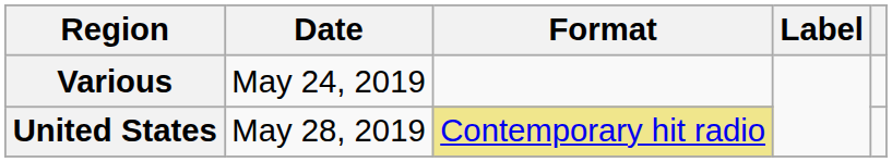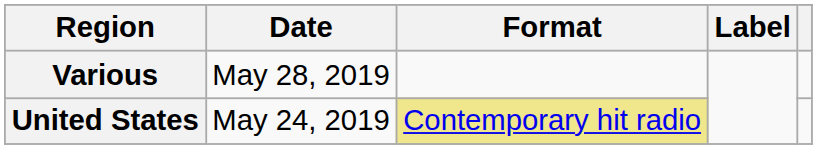Various | Date: May 24, 2019 -> May 28, 2019
United States | Date: May 28, 2019 -> May 24, 2019
